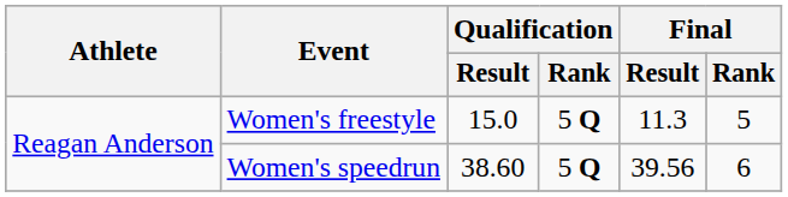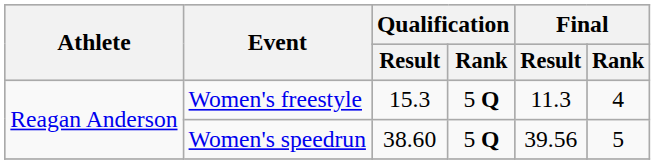Women's freestyle | Qualification / Result: 15.0 -> 15.3
Women's freestyle | Final / Rank: 5 -> 4
Women's speedrun | Final / Rank: 6 -> 5
